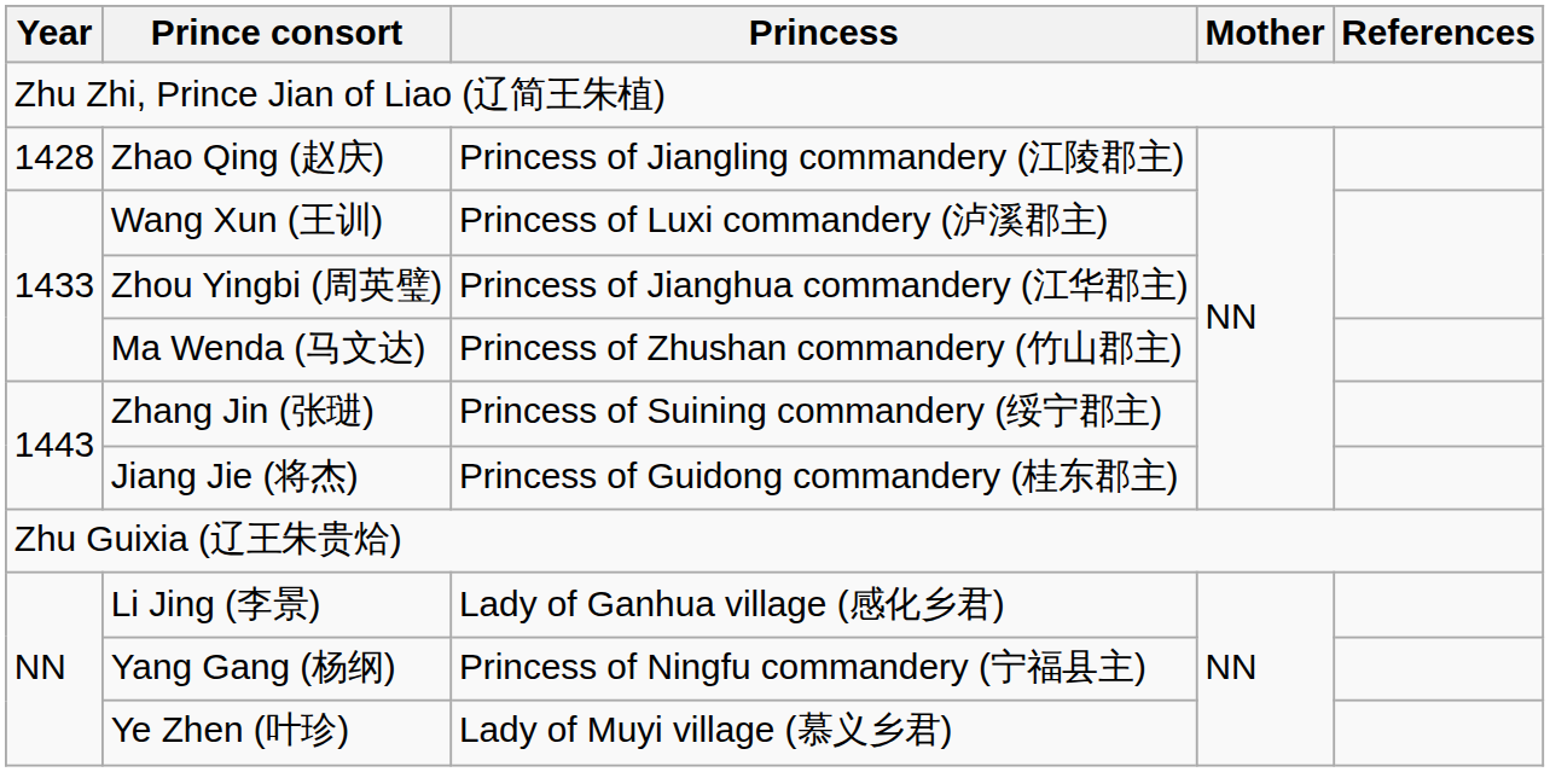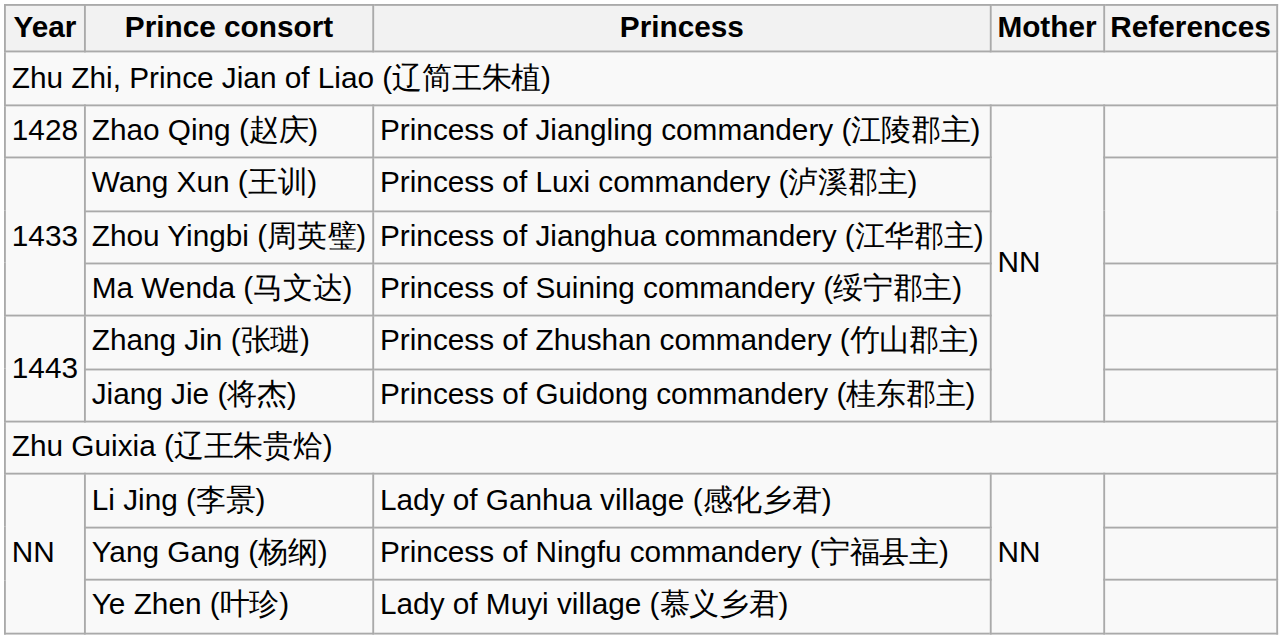Ma Wenda (马文达) | Princess: Princess of Zhushan commandery (竹山郡主) -> Princess of Suining commandery (绥宁郡主)
Zhang Jin (张琎) | Princess: Princess of Suining commandery (绥宁郡主) -> Princess of Zhushan commandery (竹山郡主)
